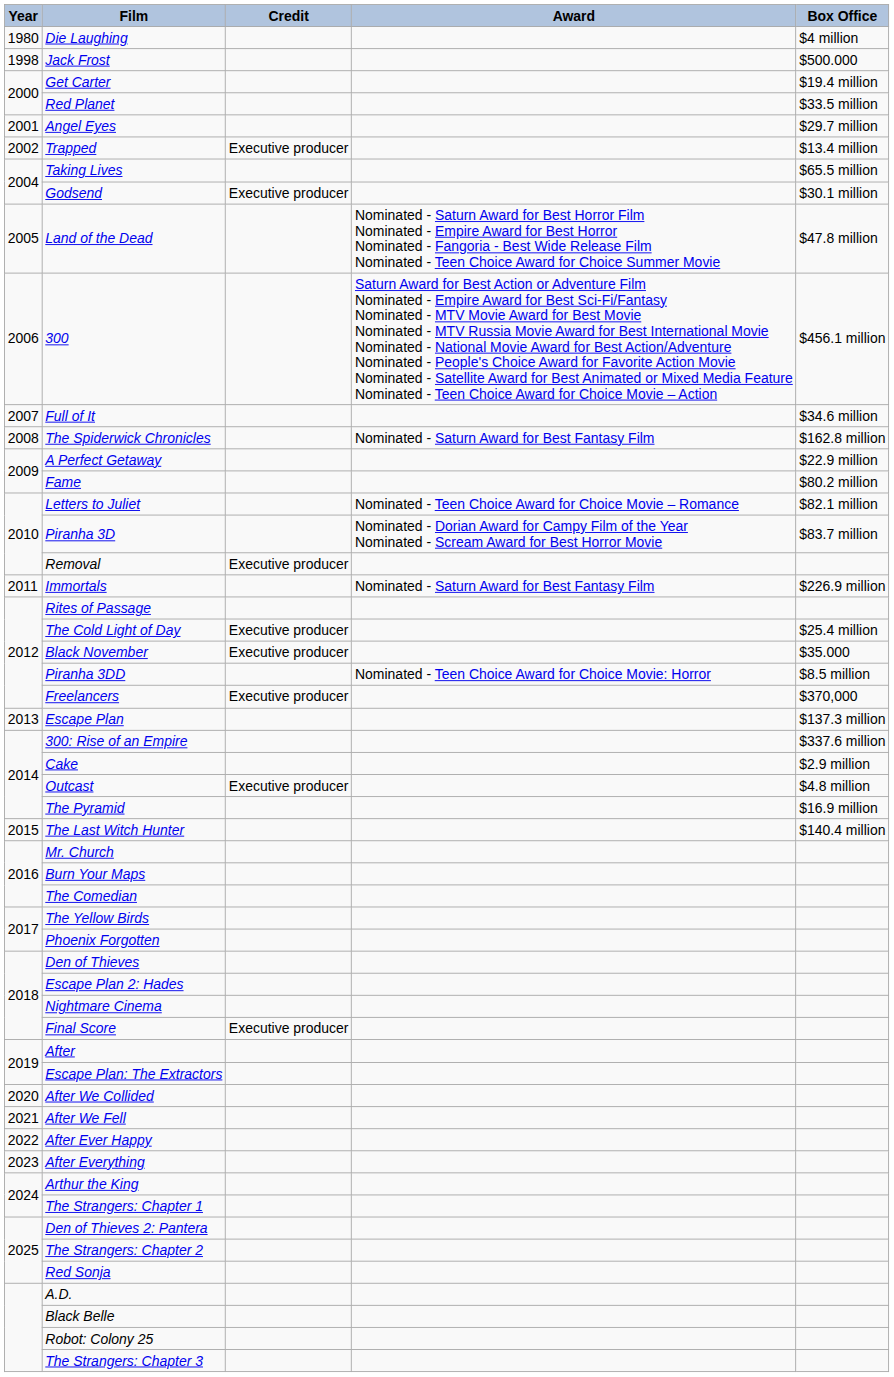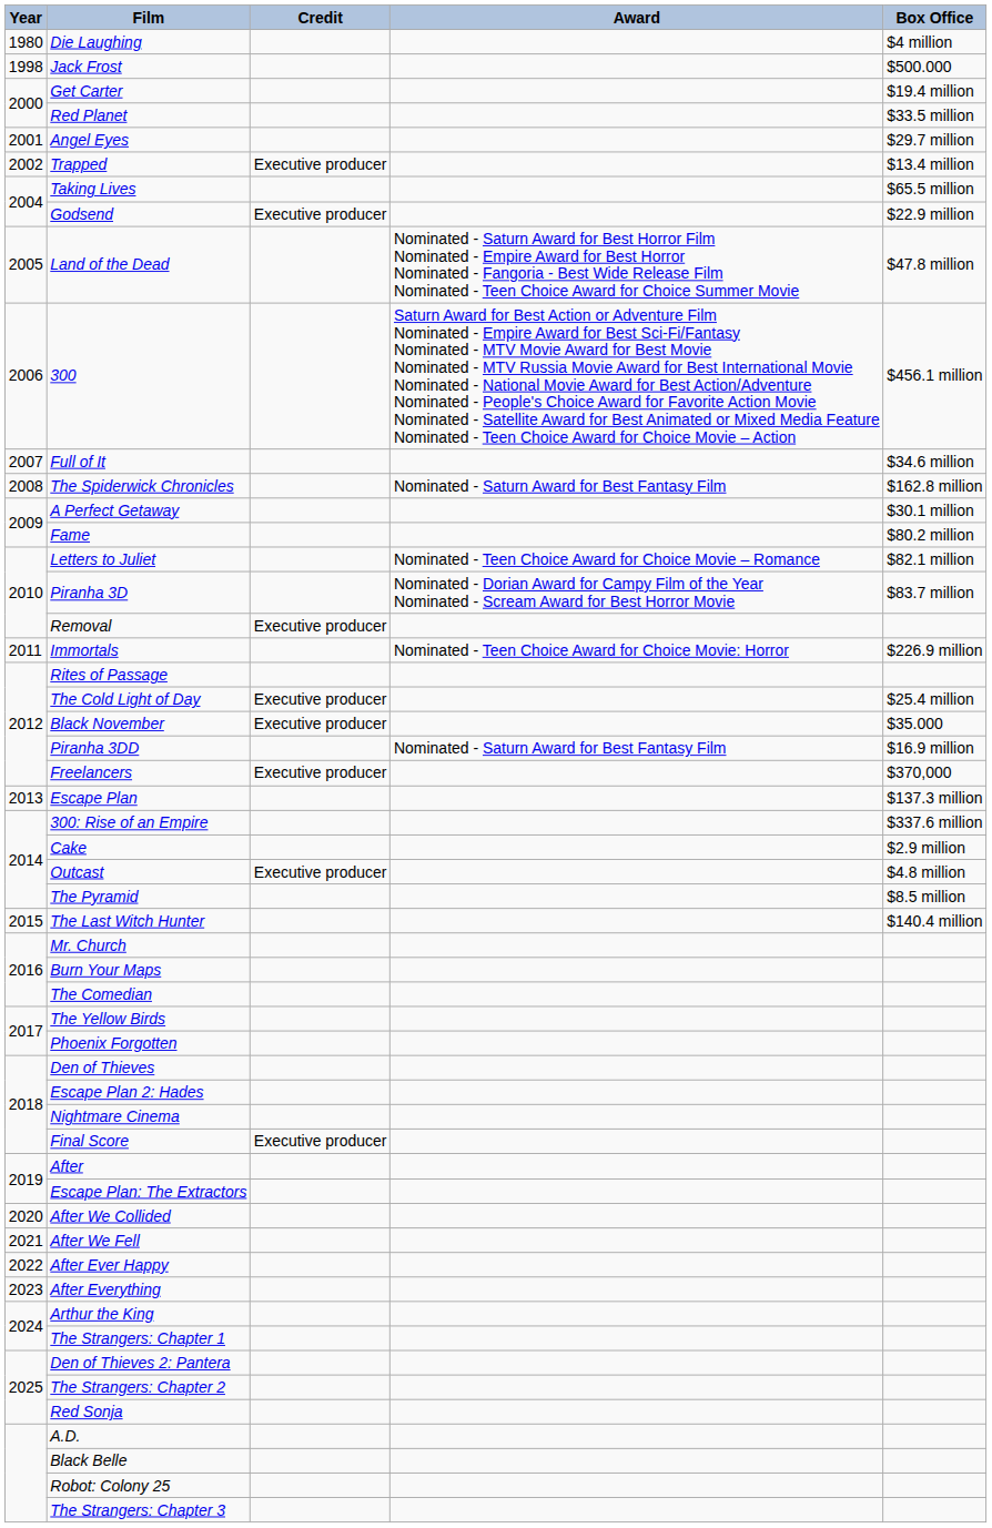Godsend | Box Office: $30.1 million -> $22.9 million
A Perfect Getaway | Box Office: $22.9 million -> $30.1 million
Immortals | Award: Nominated - Saturn Award for Best Fantasy Film -> Nominated - Teen Choice Award for Choice Movie: Horror
Piranha 3DD | Award: Nominated - Teen Choice Award for Choice Movie: Horror -> Nominated - Saturn Award for Best Fantasy Film
Piranha 3DD | Box Office: $8.5 million -> $16.9 million
The Pyramid | Box Office: $16.9 million -> $8.5 million
